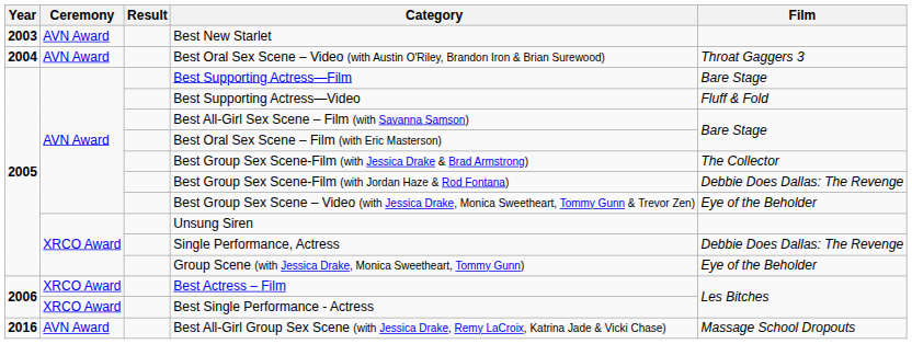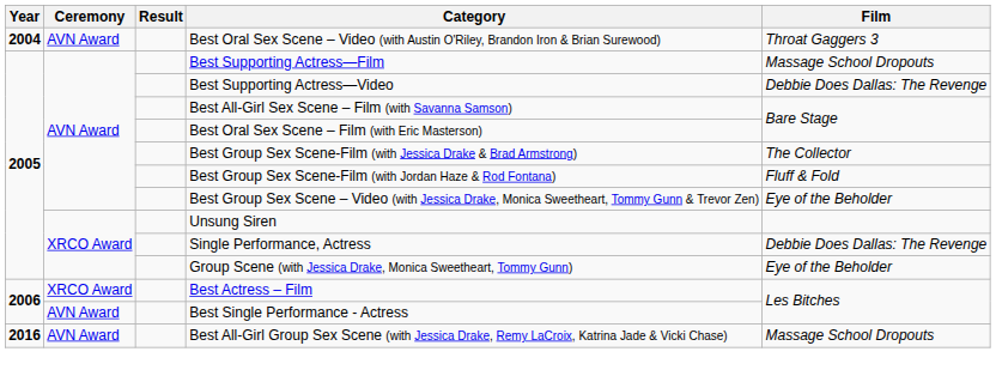- row: 2003 | AVN Award | Best New Starlet
Best Supporting Actress—Film | Film: Bare Stage -> Massage School Dropouts
Best Supporting Actress—Video | Film: Fluff & Fold -> Debbie Does Dallas: The Revenge
Best Group Sex Scene-Film (with Jordan Haze & Rod Fontana) | Film: Debbie Does Dallas: The Revenge -> Fluff & Fold
Best Single Performance - Actress | Ceremony: XRCO Award -> AVN Award
